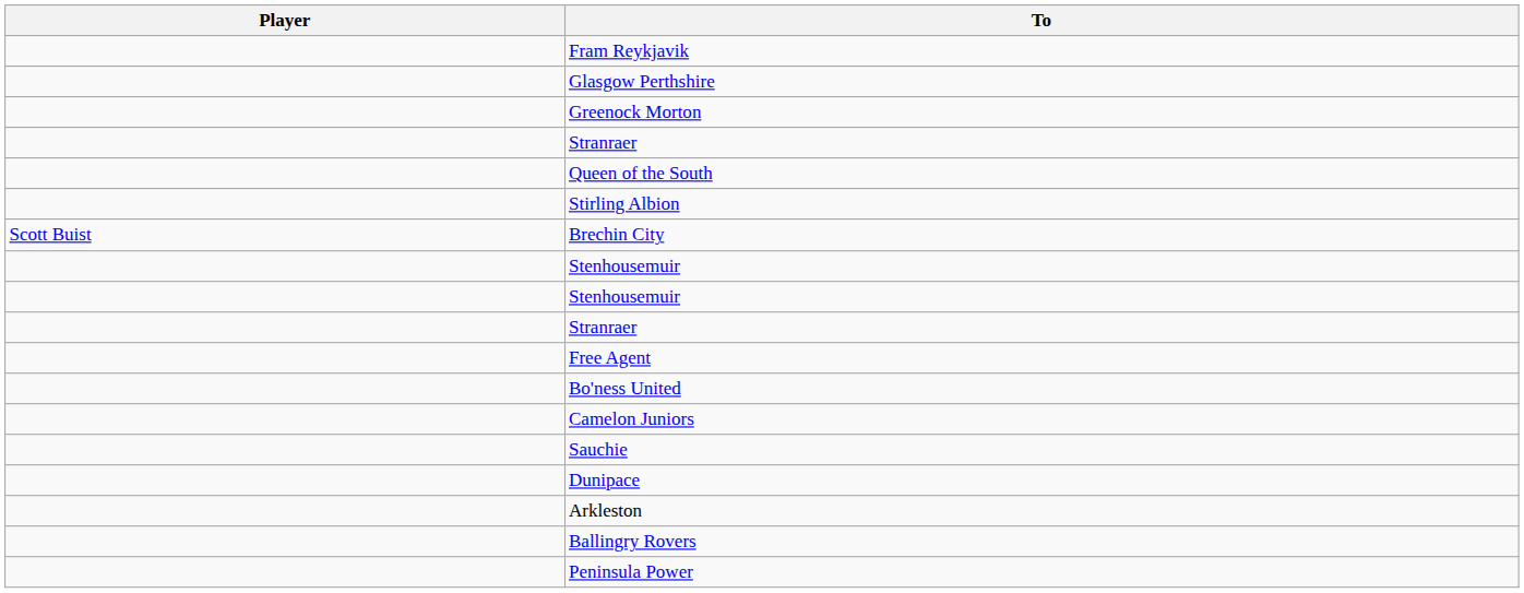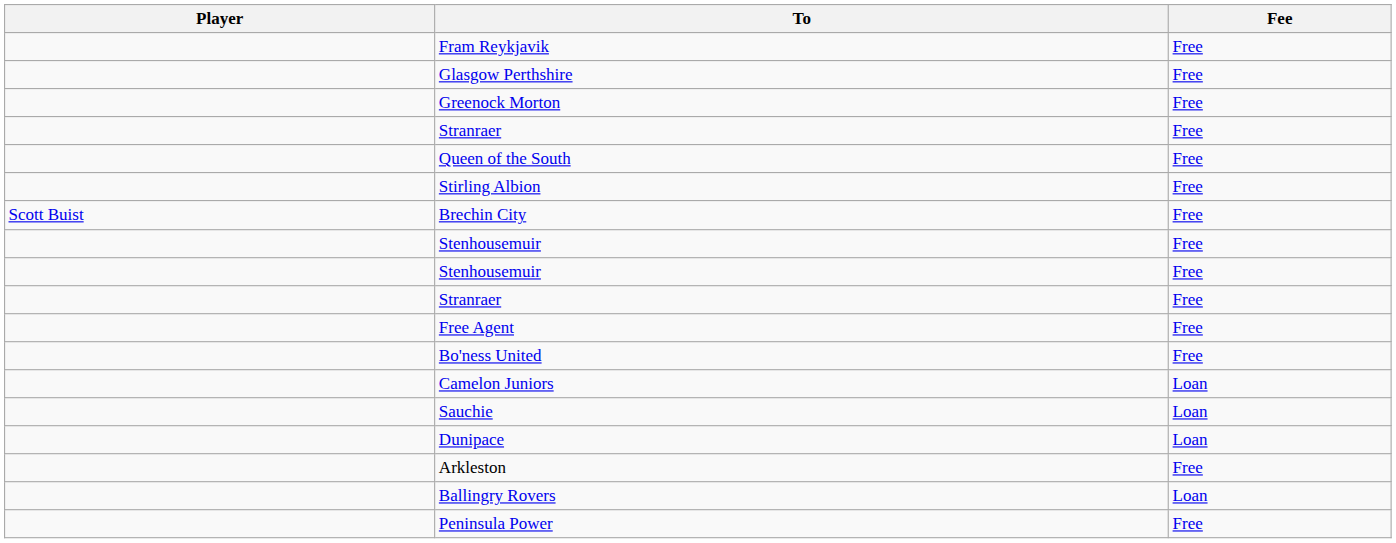+ column: Fee | Free | Free | Free | Free | Free | Free | Free | Free | Free | Free | Free | Free | Loan | Loan | Loan | Free | Loan | Free
